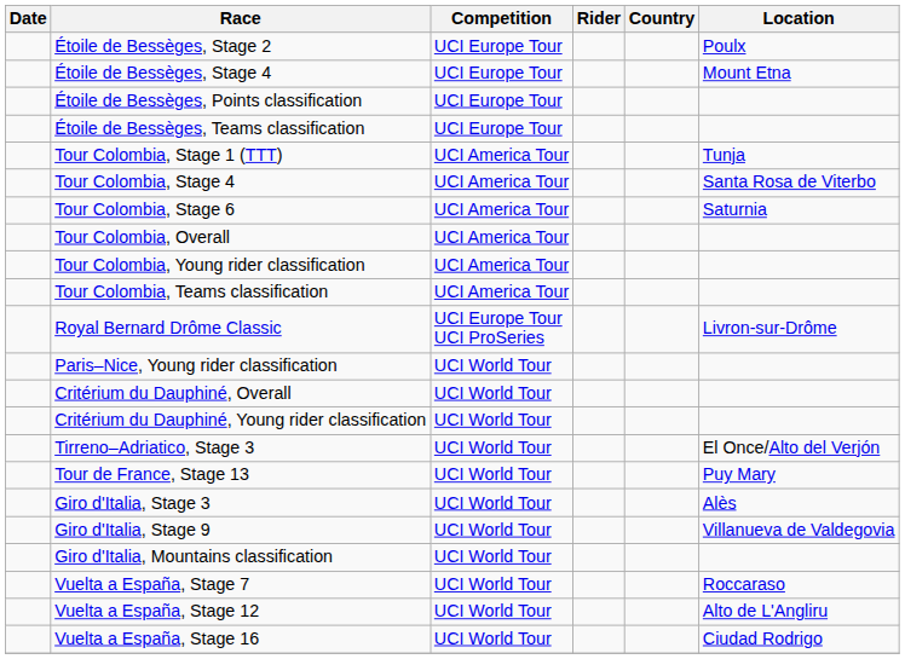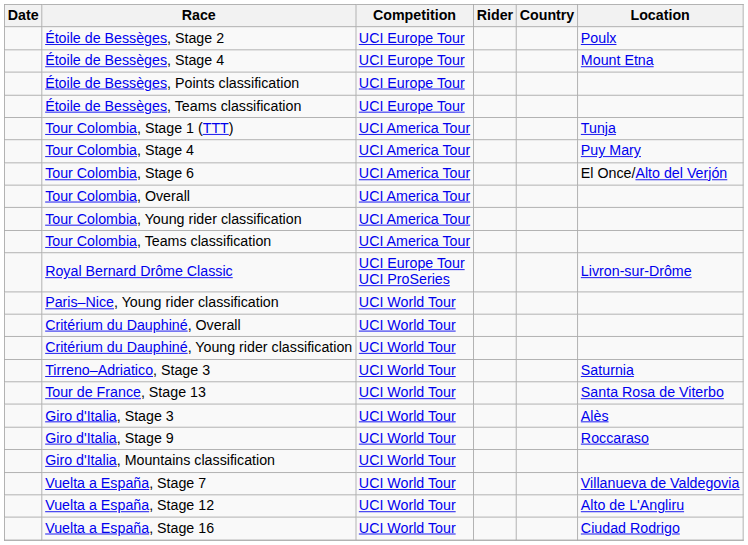Tour Colombia, Stage 4 | Location: Santa Rosa de Viterbo -> Puy Mary
Tour Colombia, Stage 6 | Location: Saturnia -> El Once/Alto del Verjón
Tirreno–Adriatico, Stage 3 | Location: El Once/Alto del Verjón -> Saturnia
Tour de France, Stage 13 | Location: Puy Mary -> Santa Rosa de Viterbo
Giro d'Italia, Stage 9 | Location: Villanueva de Valdegovia -> Roccaraso
Vuelta a España, Stage 7 | Location: Roccaraso -> Villanueva de Valdegovia
